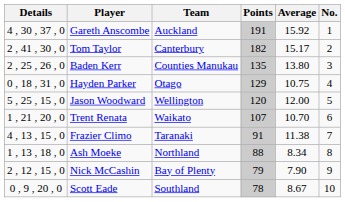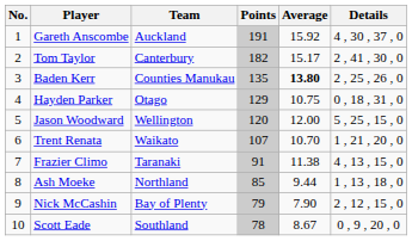columns swapped: No. <-> Details
Baden Kerr | Average: normal -> bold
Ash Moeke | Points: 88 -> 85
Ash Moeke | Average: 8.34 -> 9.44
